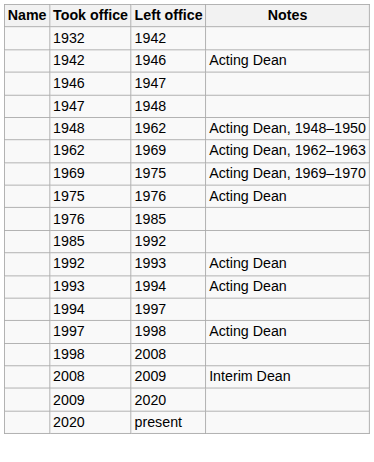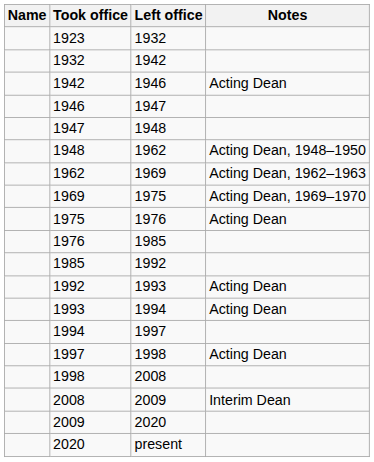+ row: 1923 | 1932
